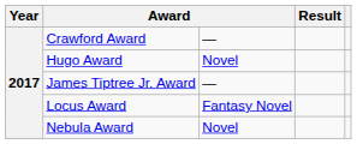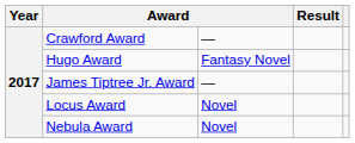Hugo Award | column 3: Novel -> Fantasy Novel
Locus Award | column 3: Fantasy Novel -> Novel
